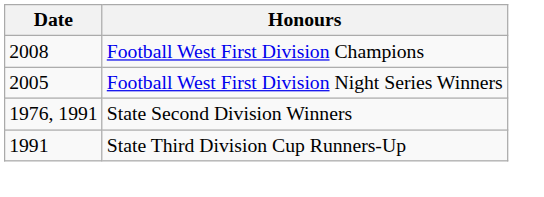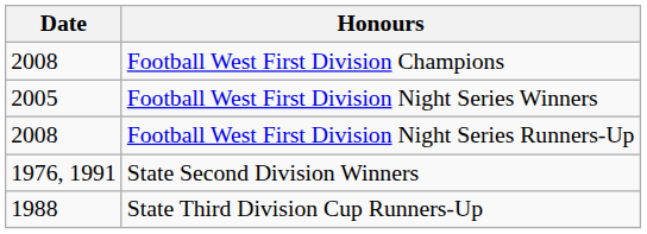+ row: 2008 | Football West First Division Night Series Runners-Up
State Third Division Cup Runners-Up | Date: 1991 -> 1988
